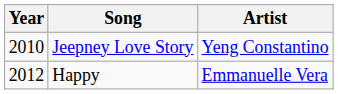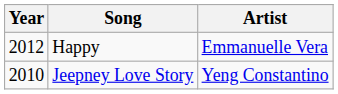rows swapped: Jeepney Love Story <-> Happy
